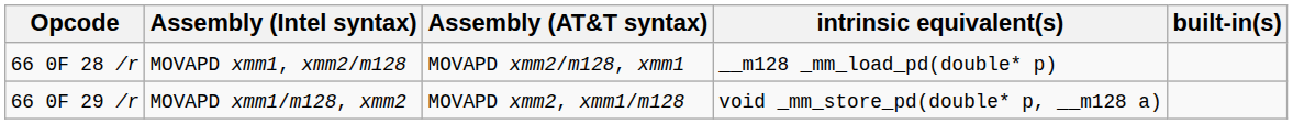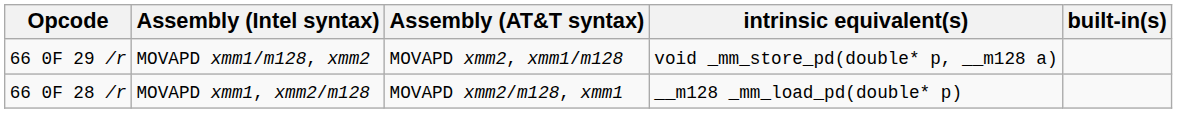rows swapped: 66 0F 28 /r <-> 66 0F 29 /r
